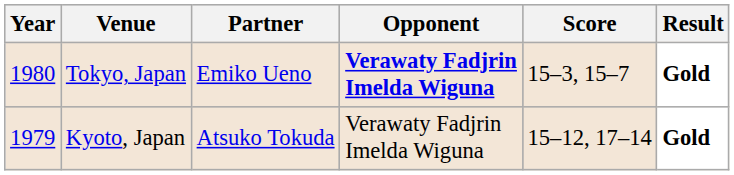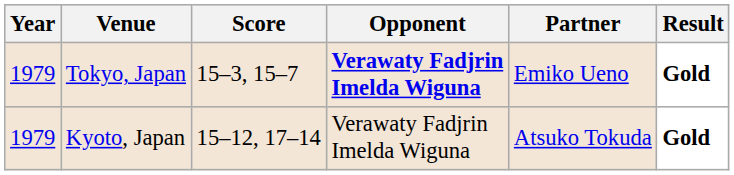columns swapped: Partner <-> Score
Tokyo, Japan | Year: 1980 -> 1979
